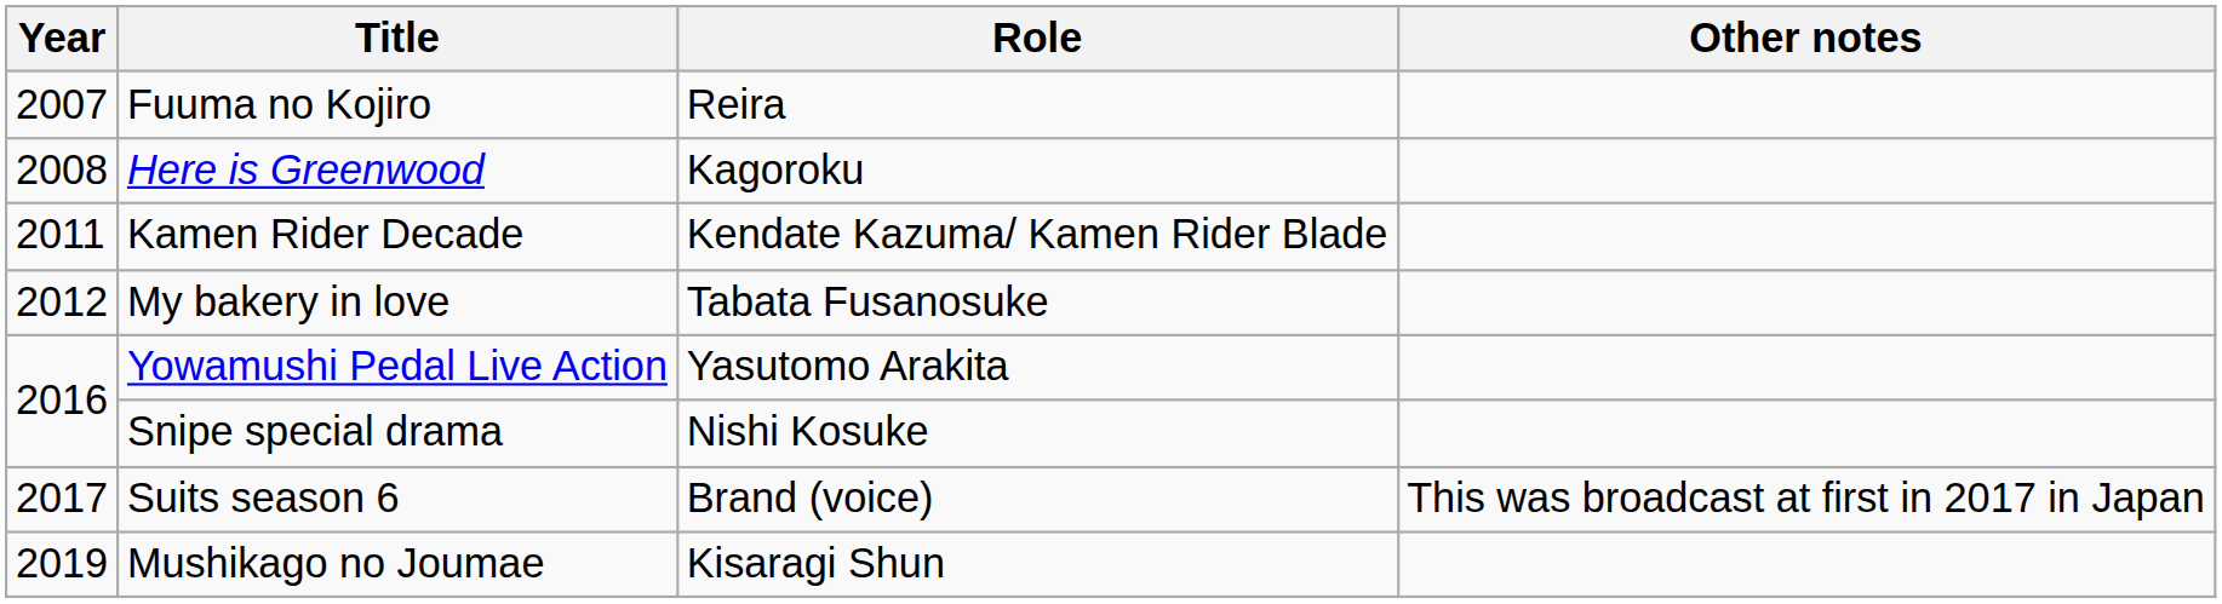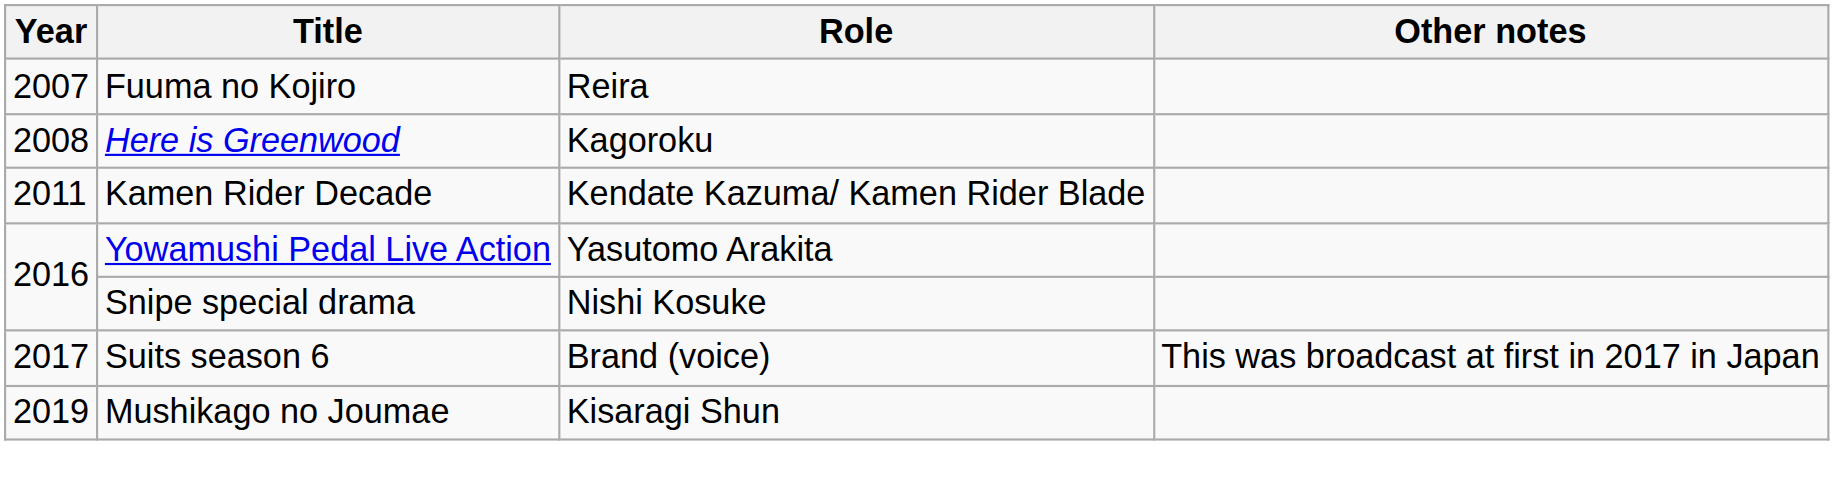- row: 2012 | My bakery in love | Tabata Fusanosuke
